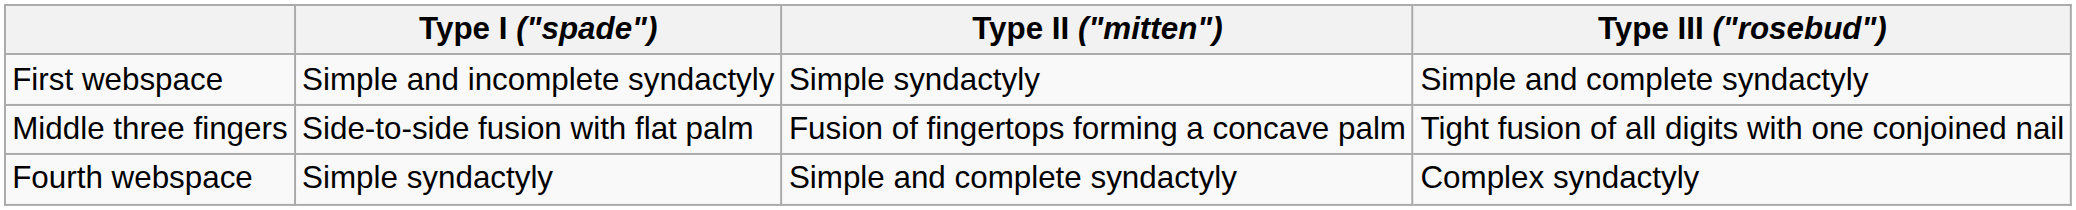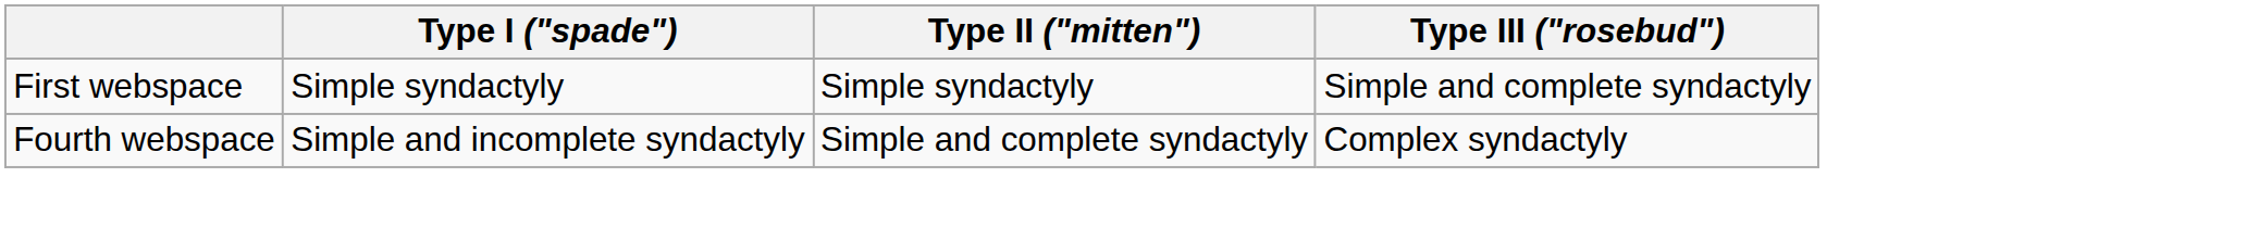First webspace | Type I ("spade"): Simple and incomplete syndactyly -> Simple syndactyly
- row: Middle three fingers | Side-to-side fusion with flat palm | Fusion of fingertops forming a concave palm | Tight fusion of all digits with one conjoined nail
Fourth webspace | Type I ("spade"): Simple syndactyly -> Simple and incomplete syndactyly
